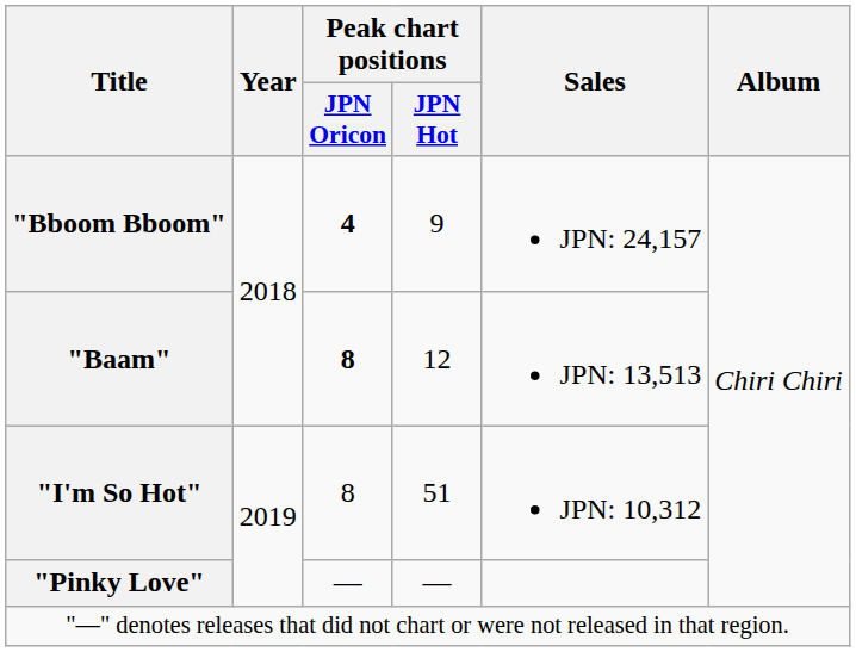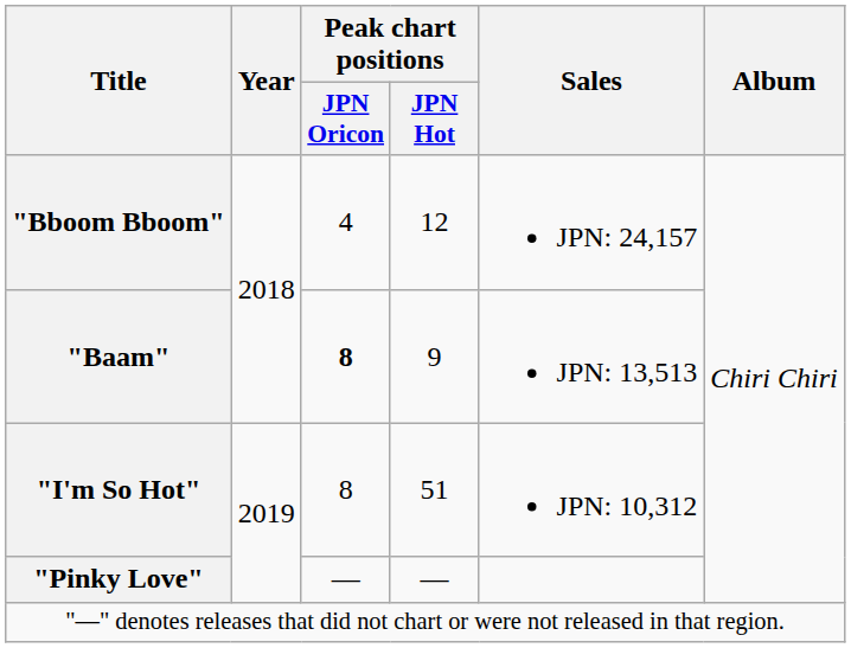"Bboom Bboom" | Peak chart positions / JPN Oricon: bold -> normal
"Bboom Bboom" | Peak chart positions / JPN Hot: 9 -> 12
"Baam" | Peak chart positions / JPN Hot: 12 -> 9
